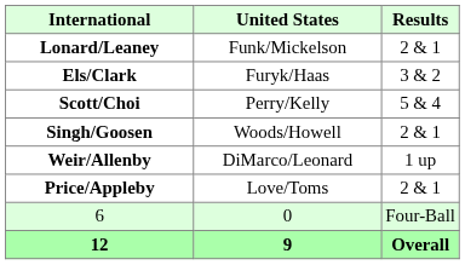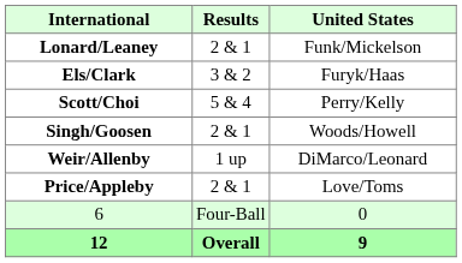columns swapped: Results <-> United States
